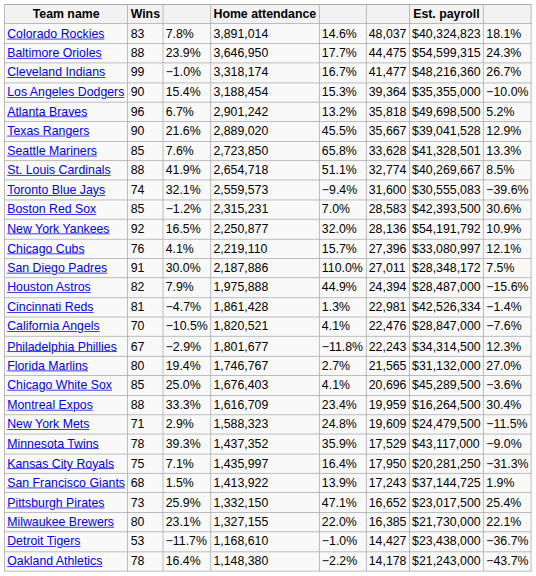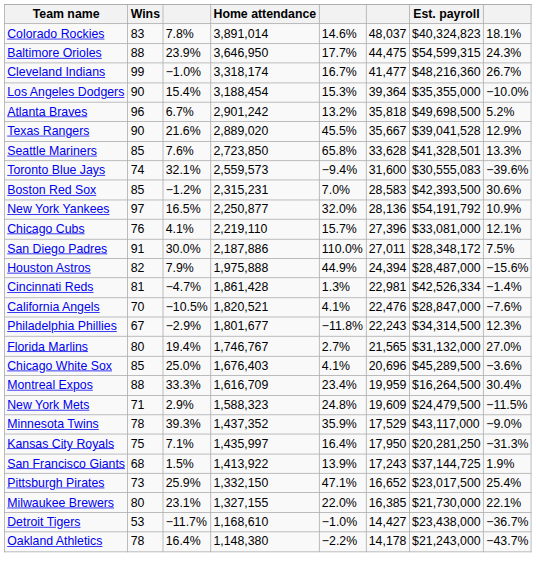- row: St. Louis Cardinals | 88 | 41.9% | 2,654,718 | 51.1% | 32,774 | $40,269,667 | 8.5%
New York Yankees | Wins: 92 -> 97
Chicago Cubs | Est. payroll: $33,080,997 -> $33,081,000
